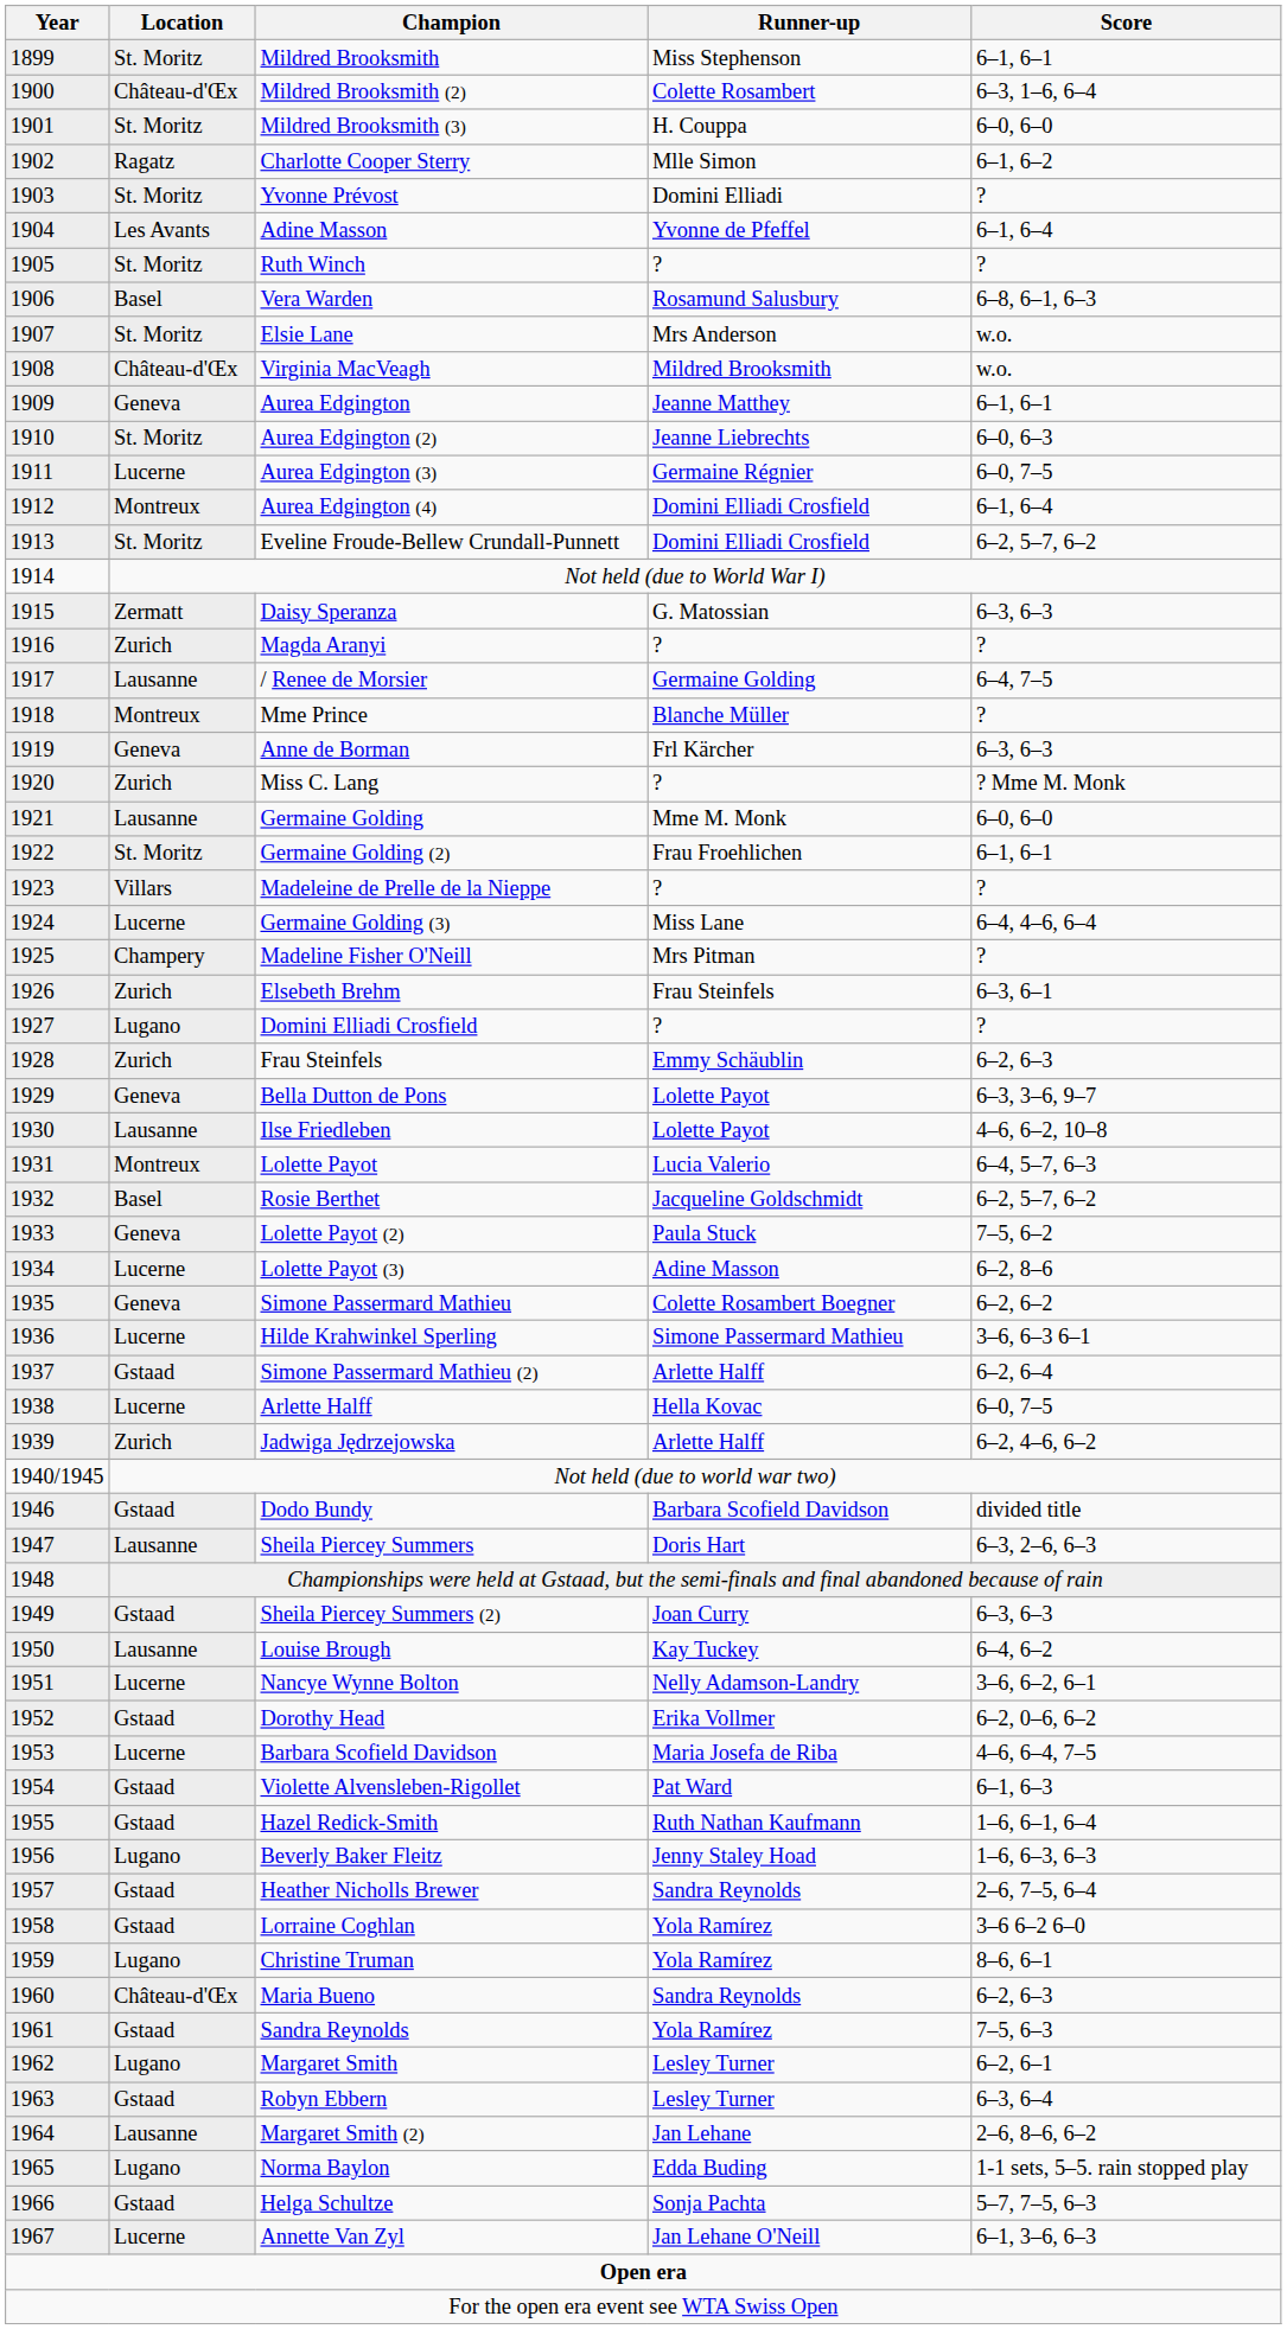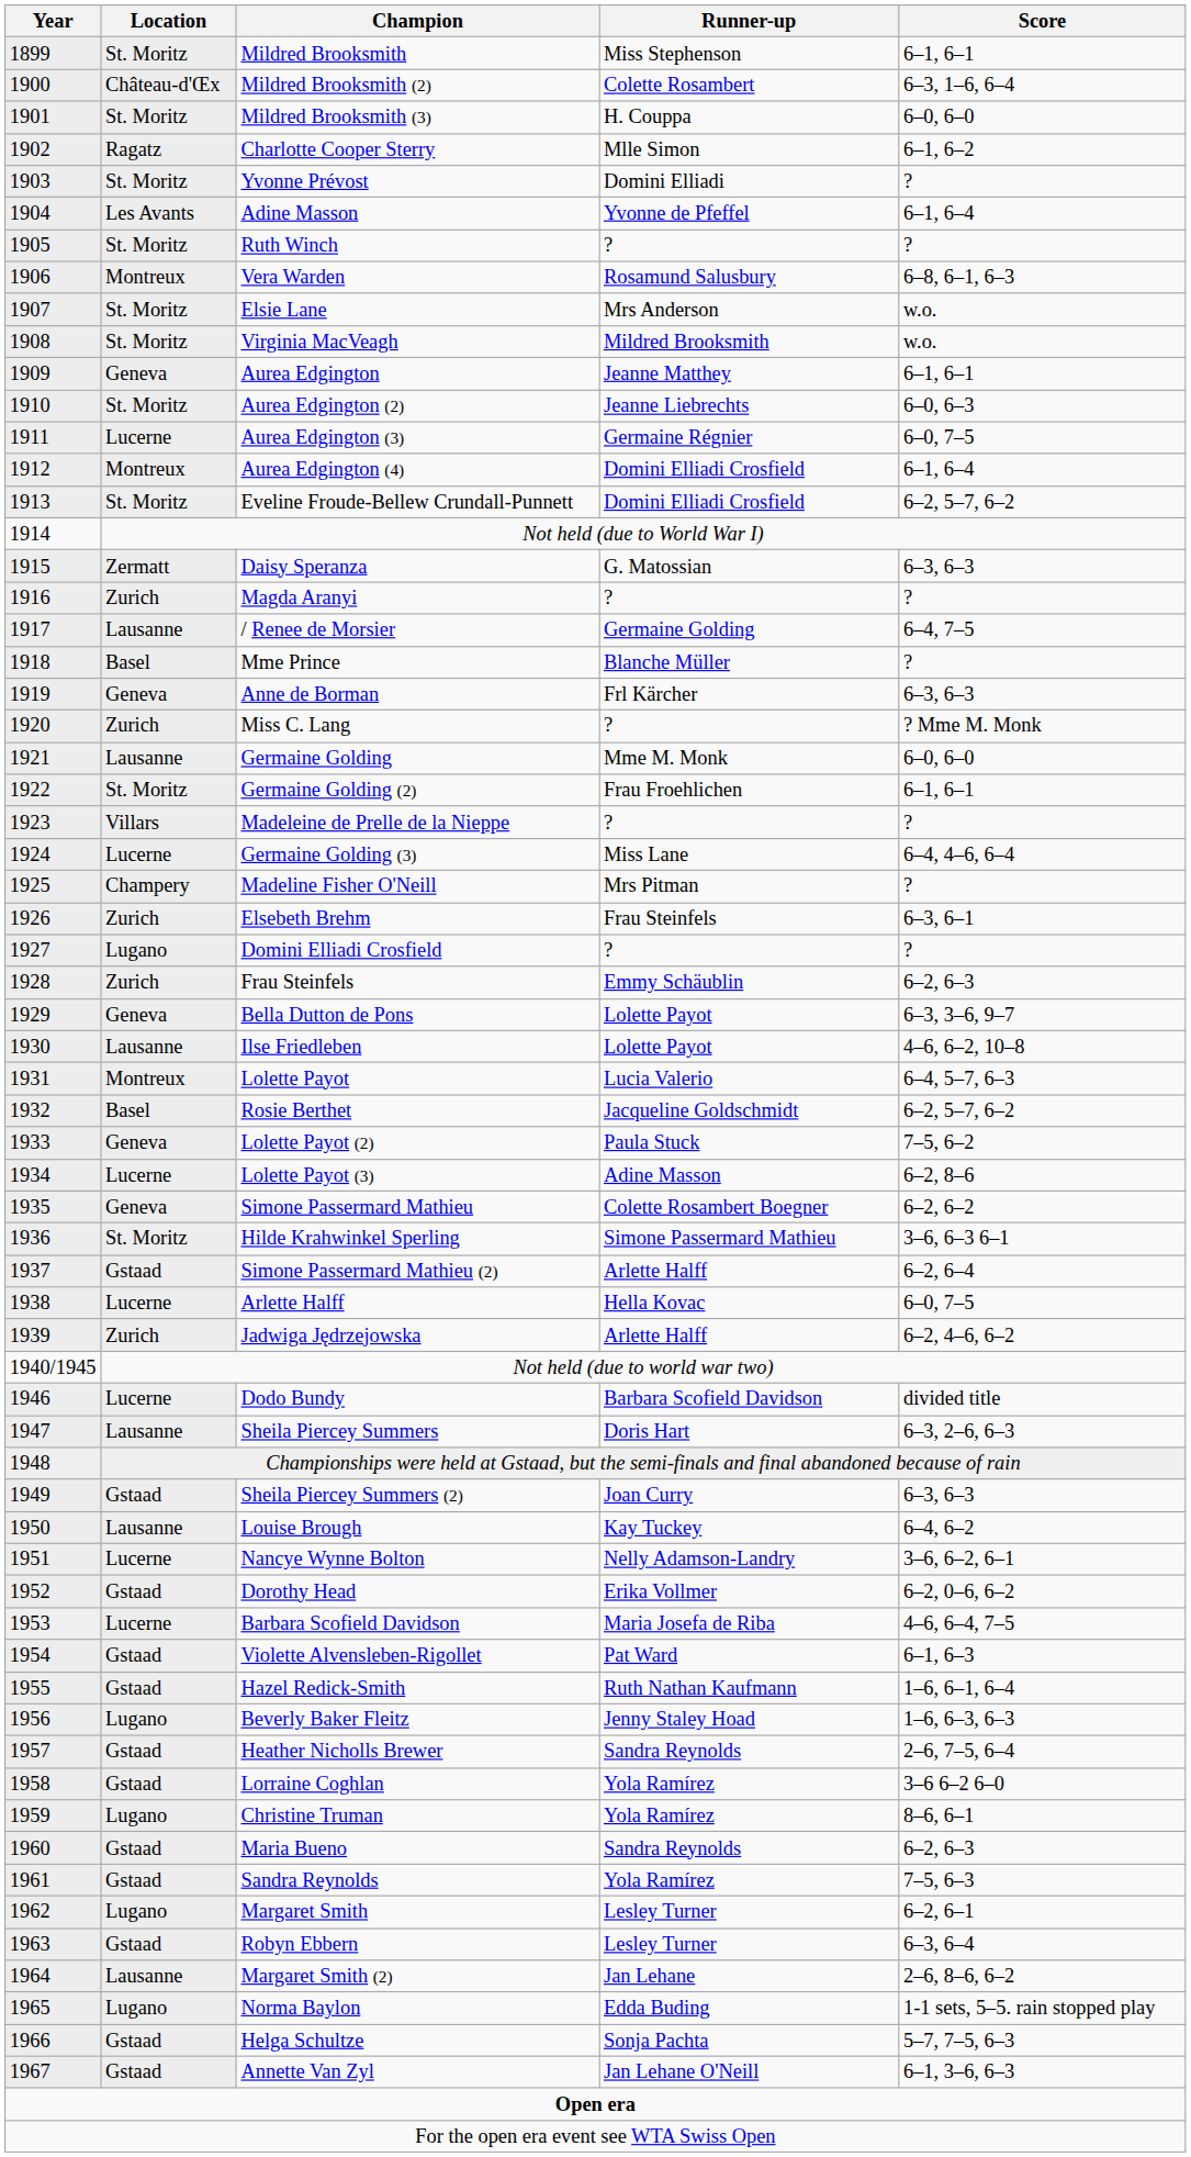Vera Warden | Location: Basel -> Montreux
Virginia MacVeagh | Location: Château-d'Œx -> St. Moritz
Mme Prince | Location: Montreux -> Basel
Hilde Krahwinkel Sperling | Location: Lucerne -> St. Moritz
Dodo Bundy | Location: Gstaad -> Lucerne
Maria Bueno | Location: Château-d'Œx -> Gstaad
Annette Van Zyl | Location: Lucerne -> Gstaad
